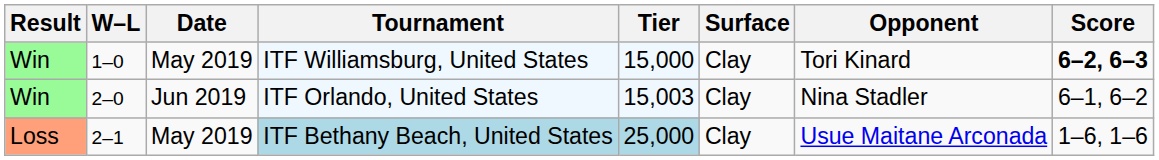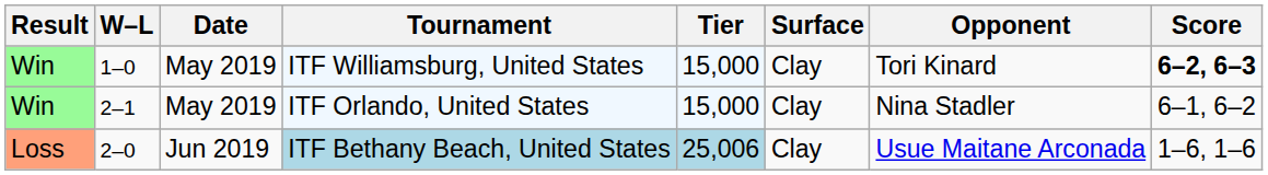ITF Orlando, United States | W–L: 2–0 -> 2–1
ITF Orlando, United States | Date: Jun 2019 -> May 2019
ITF Orlando, United States | Tier: 15,003 -> 15,000
ITF Bethany Beach, United States | W–L: 2–1 -> 2–0
ITF Bethany Beach, United States | Date: May 2019 -> Jun 2019
ITF Bethany Beach, United States | Tier: 25,000 -> 25,006
